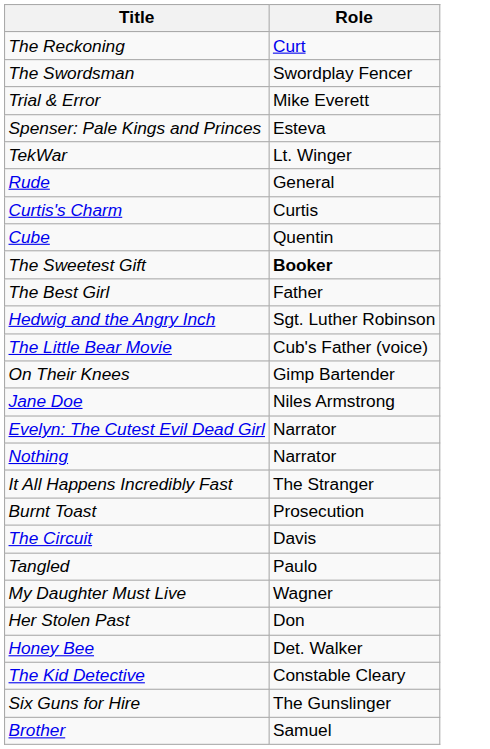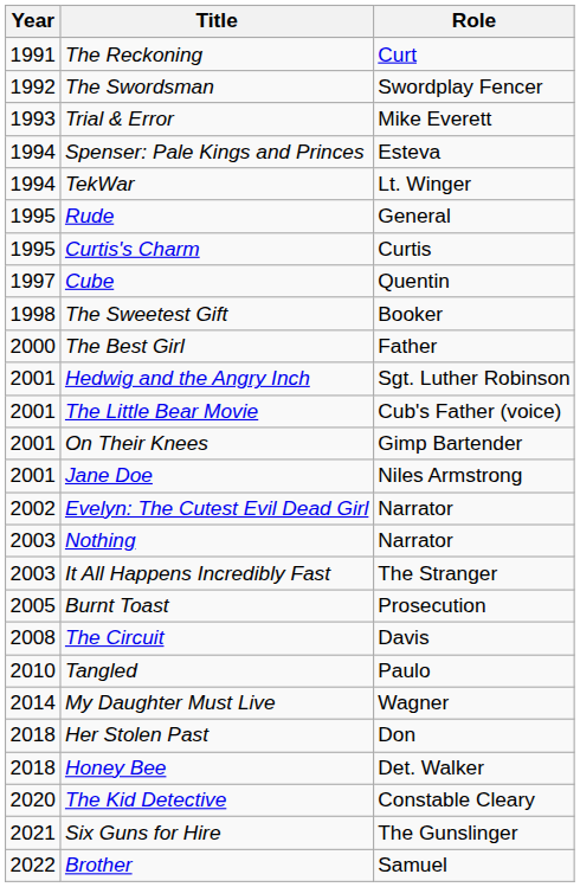+ column: Year | 1991 | 1992 | 1993 | 1994 | 1994 | 1995 | 1995 | 1997 | 1998 | 2000 | 2001 | 2001 | 2001 | 2001 | 2002 | 2003 | 2003 | 2005 | 2008 | 2010 | 2014 | 2018 | 2018 | 2020 | 2021 | 2022
The Sweetest Gift | Role: bold -> normal
